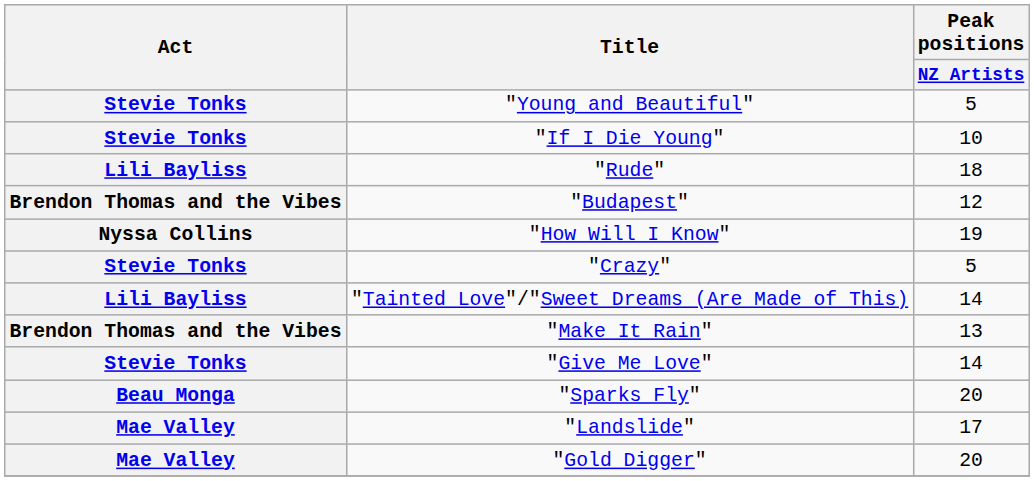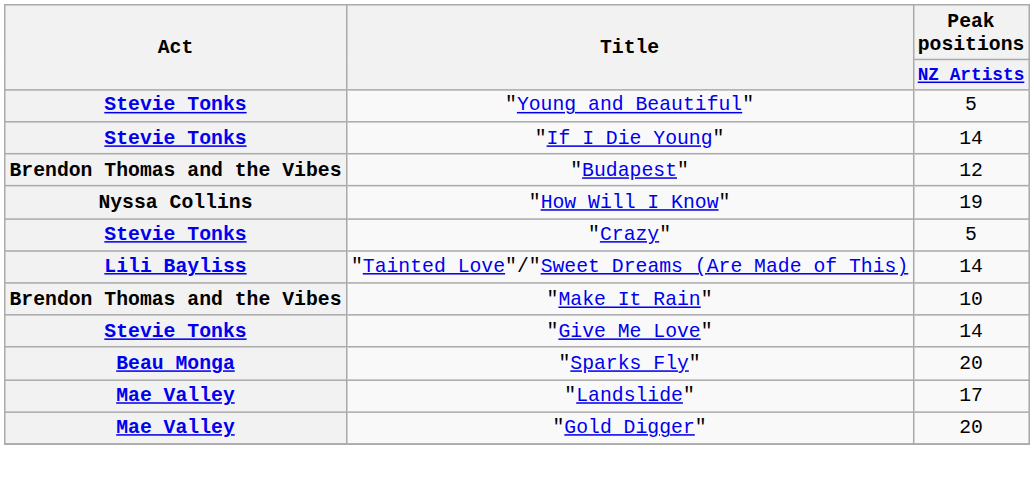"If I Die Young" | Peak positions / NZ Artists: 10 -> 14
- row: Lili Bayliss | "Rude" | 18
"Make It Rain" | Peak positions / NZ Artists: 13 -> 10
